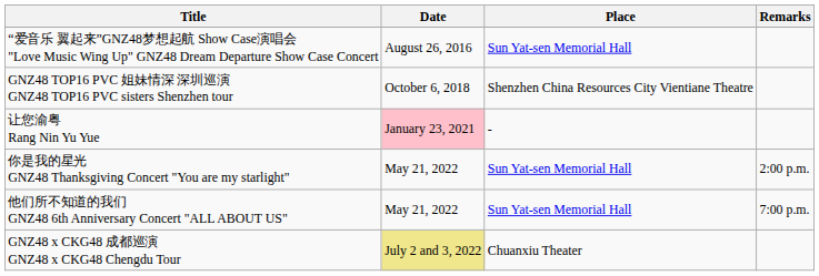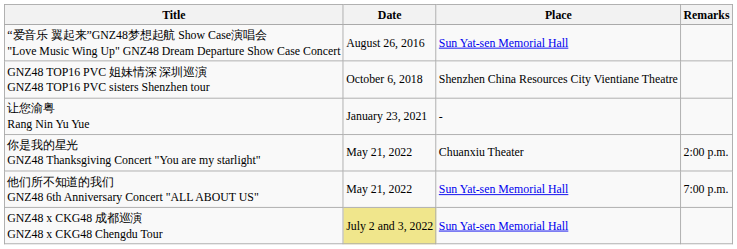让您渝粤 Rang Nin Yu Yue | Date: pink background -> no background
你是我的星光 GNZ48 Thanksgiving Concert "You are my starlight" | Place: Sun Yat-sen Memorial Hall -> Chuanxiu Theater
GNZ48 x CKG48 成都巡演 GNZ48 x CKG48 Chengdu Tour | Place: Chuanxiu Theater -> Sun Yat-sen Memorial Hall
